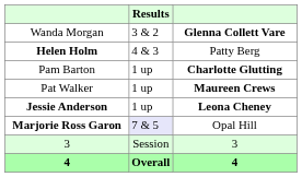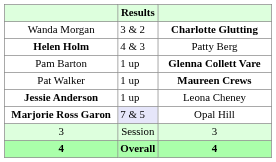Wanda Morgan | column 3: Glenna Collett Vare -> Charlotte Glutting
Pam Barton | column 3: Charlotte Glutting -> Glenna Collett Vare
Jessie Anderson | column 3: bold -> normal
